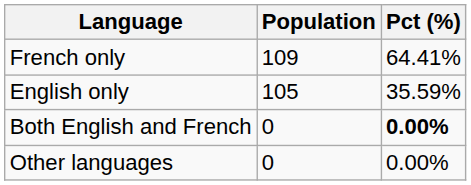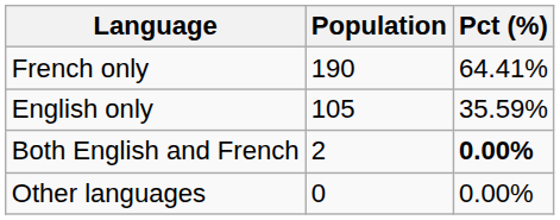French only | Population: 109 -> 190
Both English and French | Population: 0 -> 2
